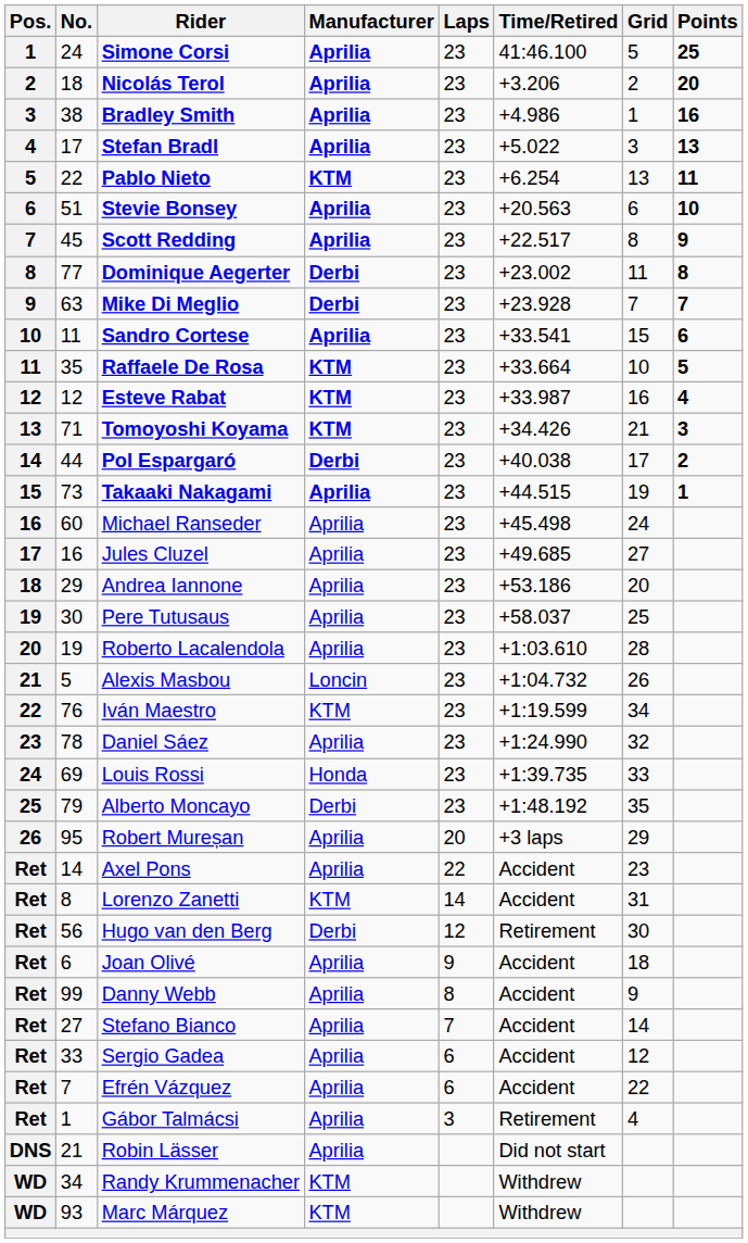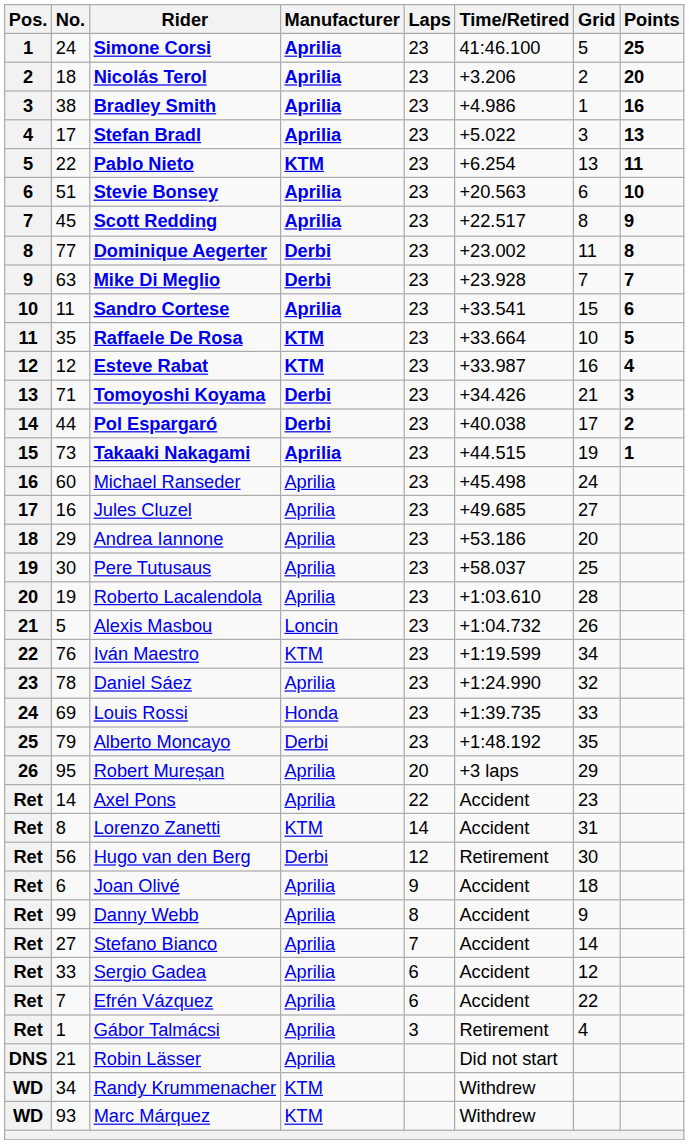Tomoyoshi Koyama | Manufacturer: KTM -> Derbi
